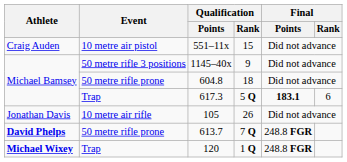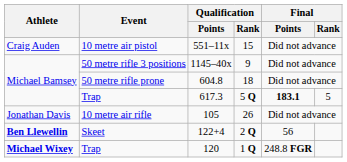617.3 | Final / Rank: 6 -> 5
+ row: Ben Llewellin | Skeet | 122+4 | 2 Q | 56
- row: David Phelps | 50 metre rifle prone | 613.7 | 7 Q | 248.8 FGR
